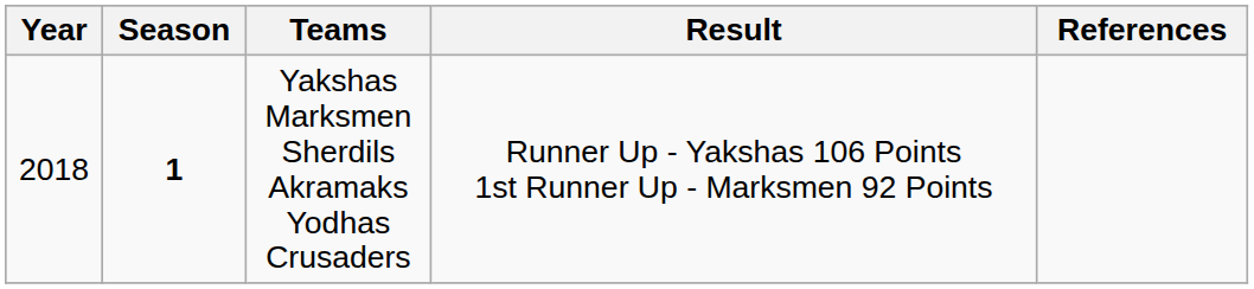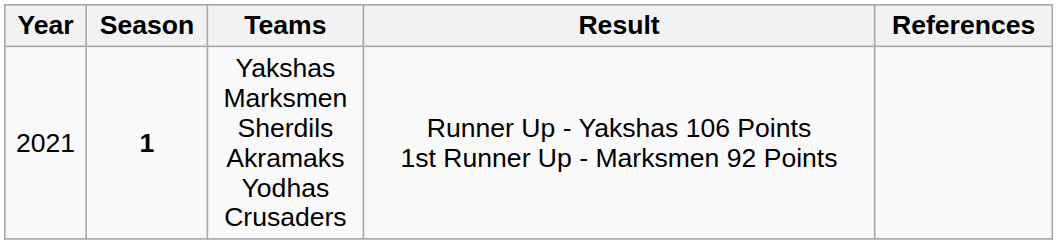Yakshas Marksmen Sherdils Akramaks Yodhas Crusaders | Year: 2018 -> 2021
